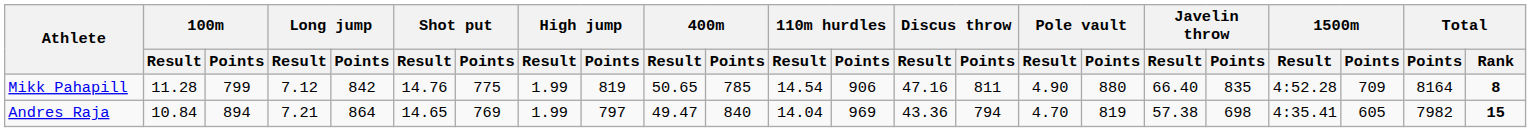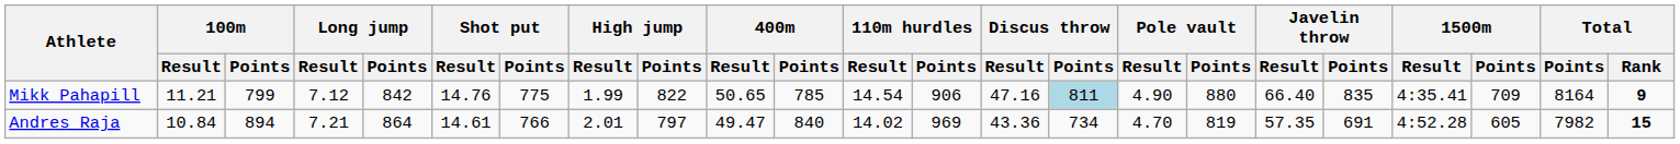Mikk Pahapill | 100m / Result: 11.28 -> 11.21
Mikk Pahapill | High jump / Points: 819 -> 822
Mikk Pahapill | Discus throw / Points: no background -> lightblue background
Mikk Pahapill | 1500m / Result: 4:52.28 -> 4:35.41
Mikk Pahapill | Total / Rank: 8 -> 9
Andres Raja | Shot put / Result: 14.65 -> 14.61
Andres Raja | Shot put / Points: 769 -> 766
Andres Raja | High jump / Result: 1.99 -> 2.01
Andres Raja | 110m hurdles / Result: 14.04 -> 14.02
Andres Raja | Discus throw / Points: 794 -> 734
Andres Raja | Javelin throw / Result: 57.38 -> 57.35
Andres Raja | Javelin throw / Points: 698 -> 691
Andres Raja | 1500m / Result: 4:35.41 -> 4:52.28
